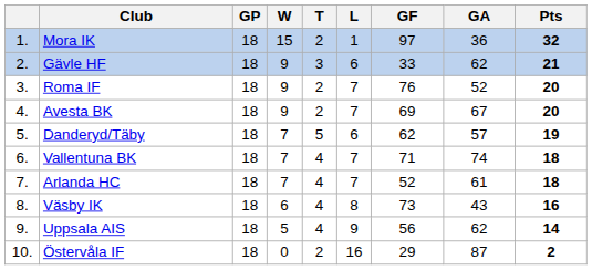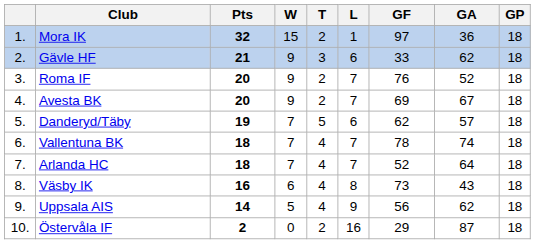columns swapped: GP <-> Pts
Vallentuna BK | GF: 71 -> 78
Arlanda HC | GA: 61 -> 64
